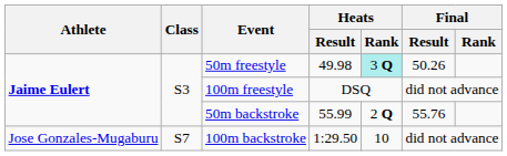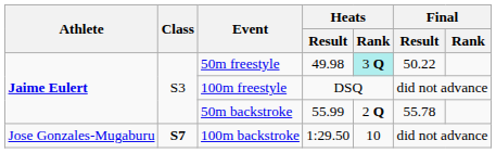50m freestyle | Final / Result: 50.26 -> 50.22
50m backstroke | Final / Result: 55.76 -> 55.78
100m backstroke | Class: normal -> bold
